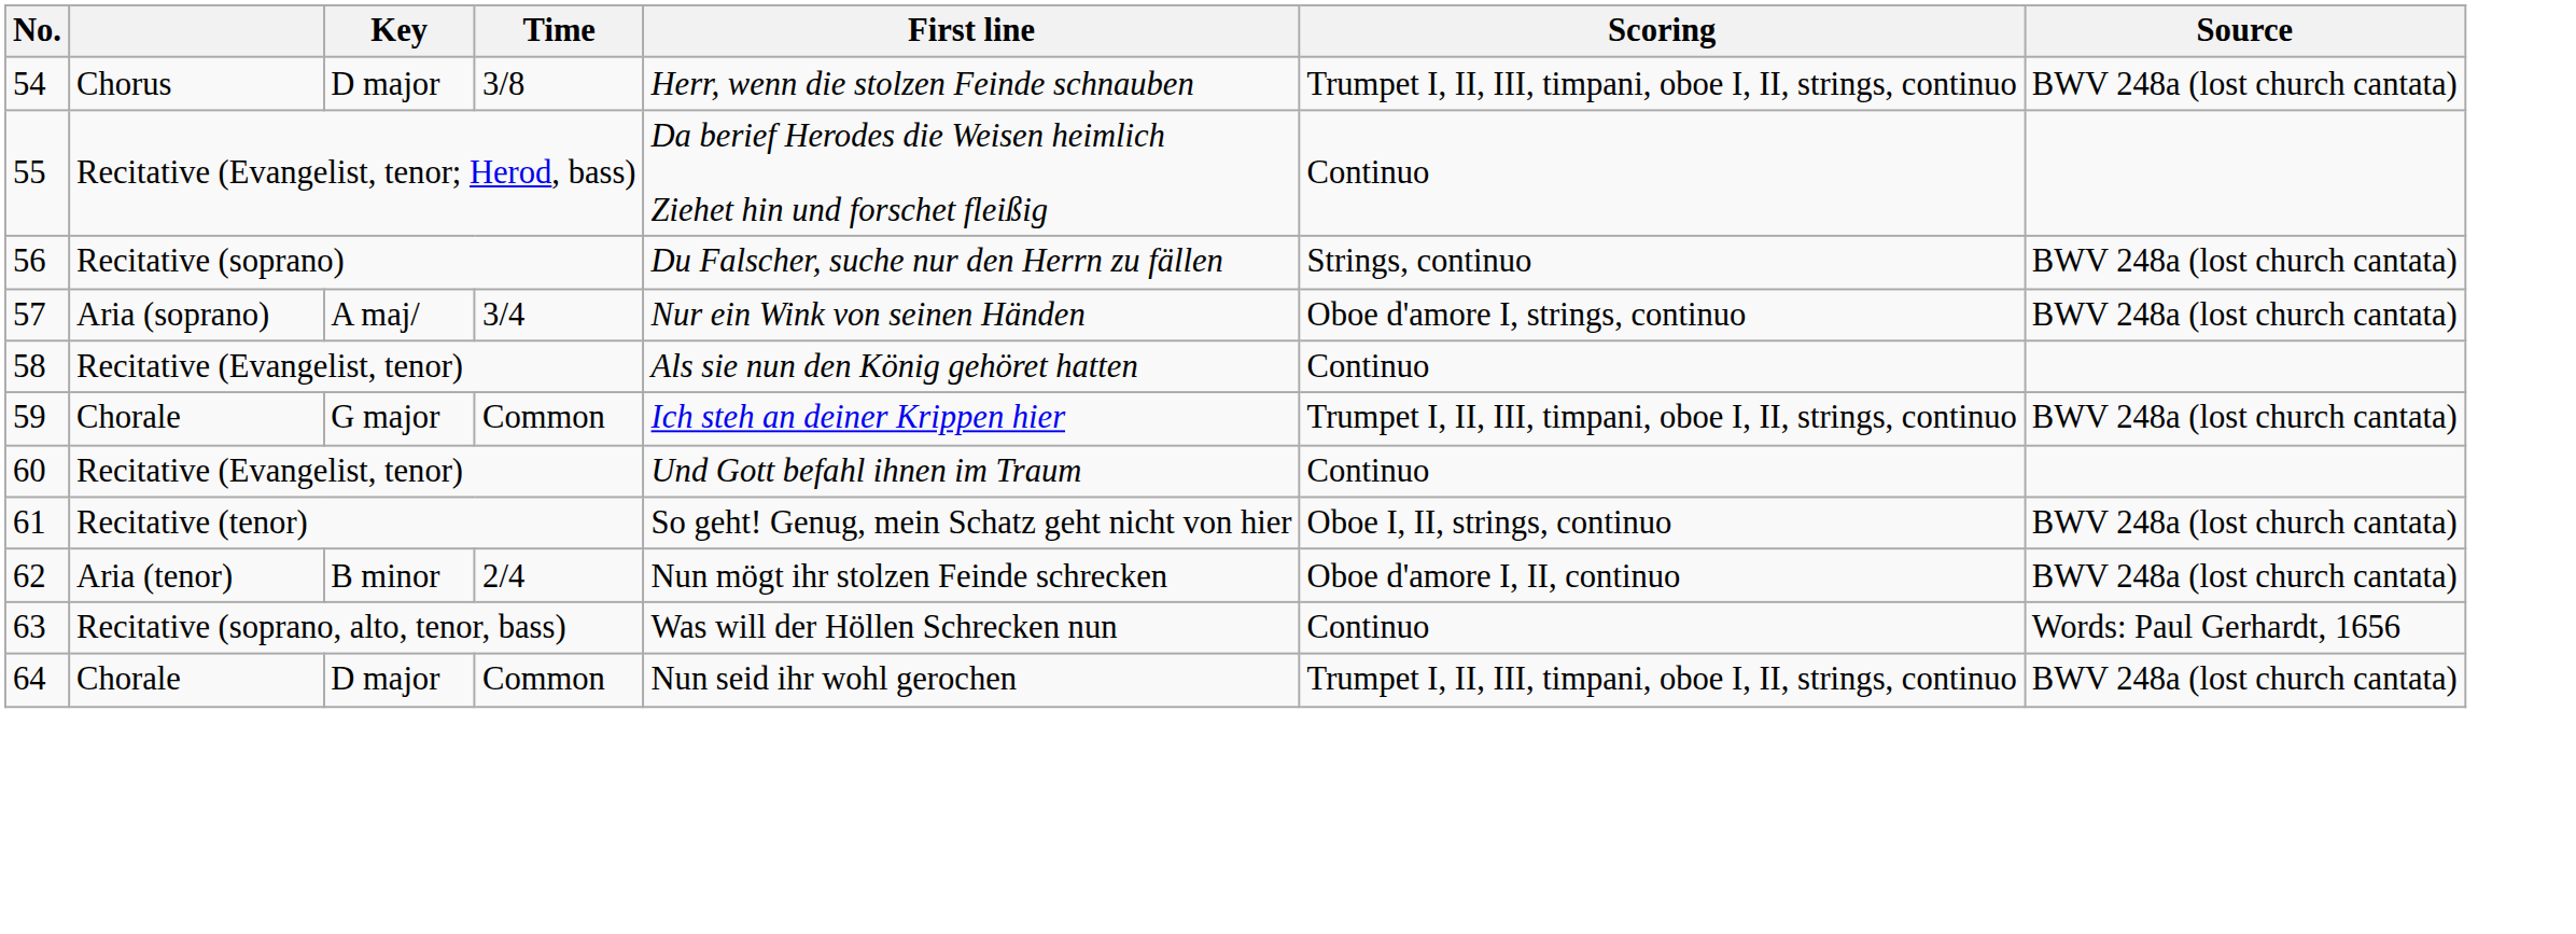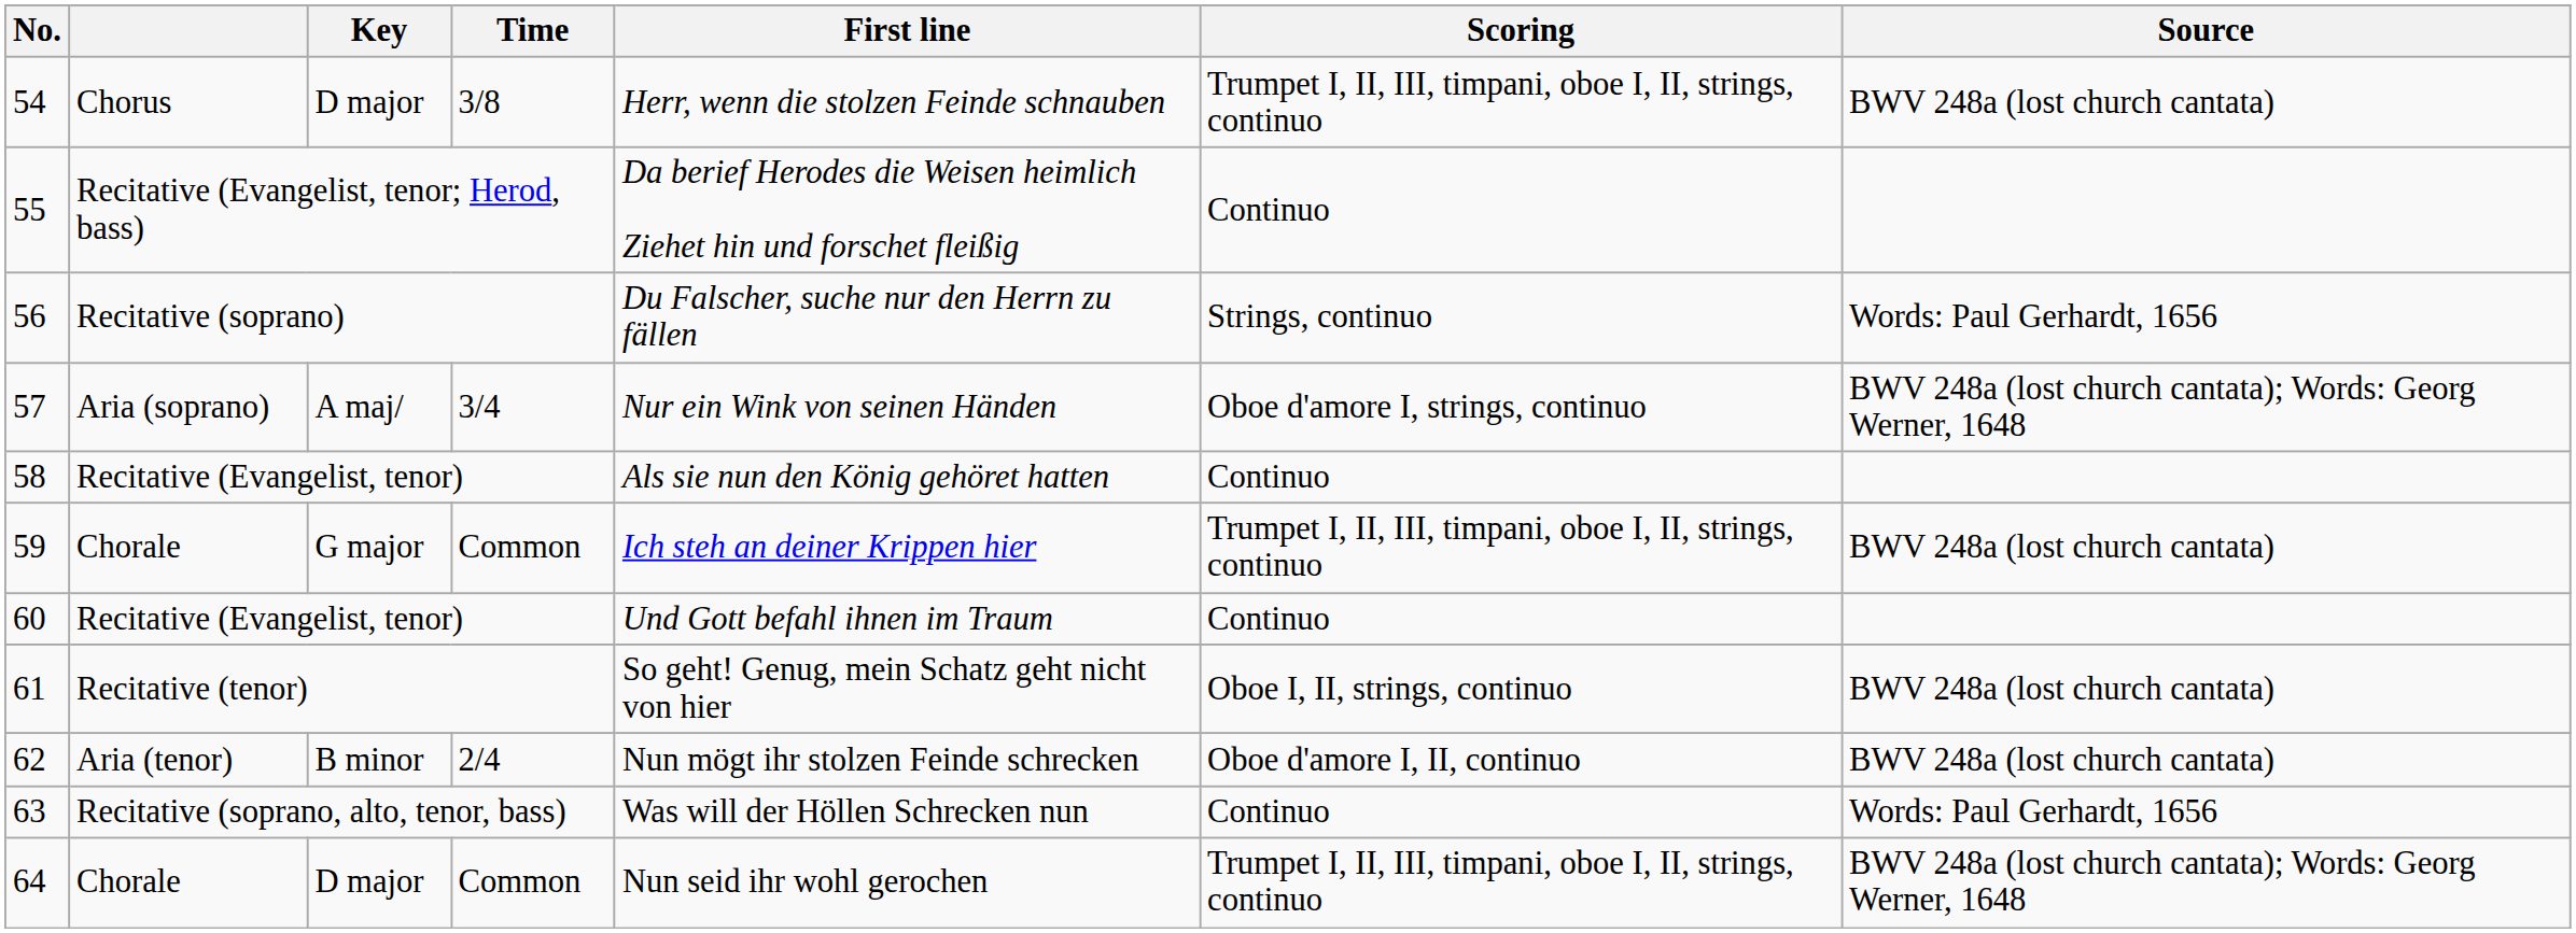56 | Source: BWV 248a (lost church cantata) -> Words: Paul Gerhardt, 1656
57 | Source: BWV 248a (lost church cantata) -> BWV 248a (lost church cantata); Words: Georg Werner, 1648
64 | Source: BWV 248a (lost church cantata) -> BWV 248a (lost church cantata); Words: Georg Werner, 1648
